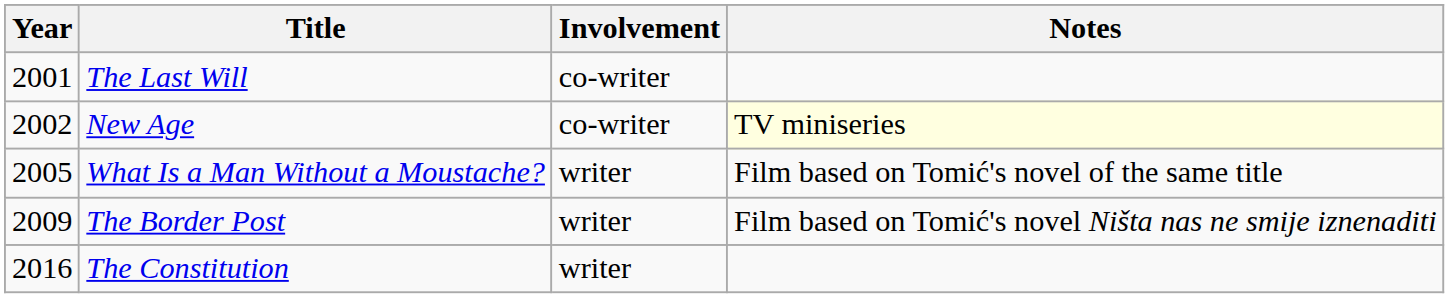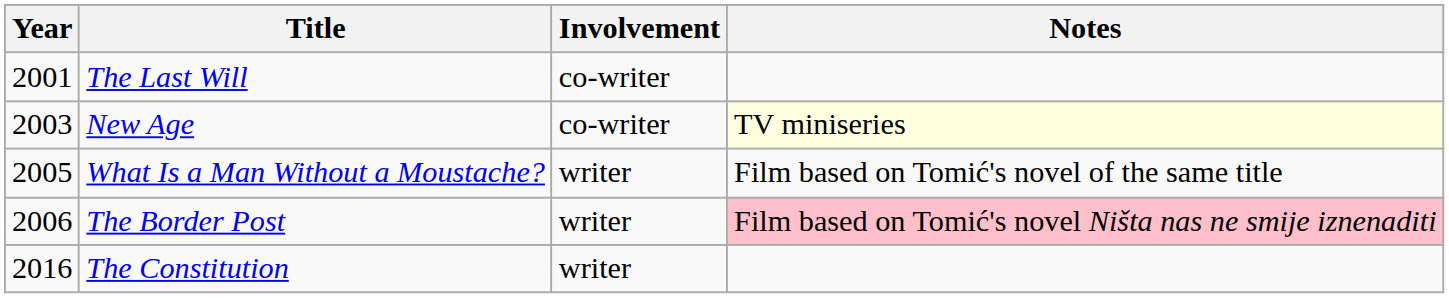New Age | Year: 2002 -> 2003
The Border Post | Year: 2009 -> 2006
The Border Post | Notes: no background -> pink background
